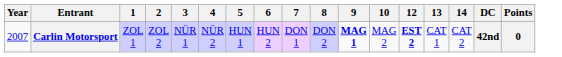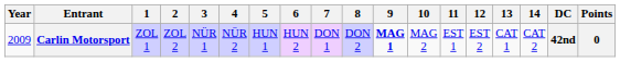+ column: 11 | EST 1
Carlin Motorsport | Year: 2007 -> 2009
Carlin Motorsport | 12: bold -> normal
